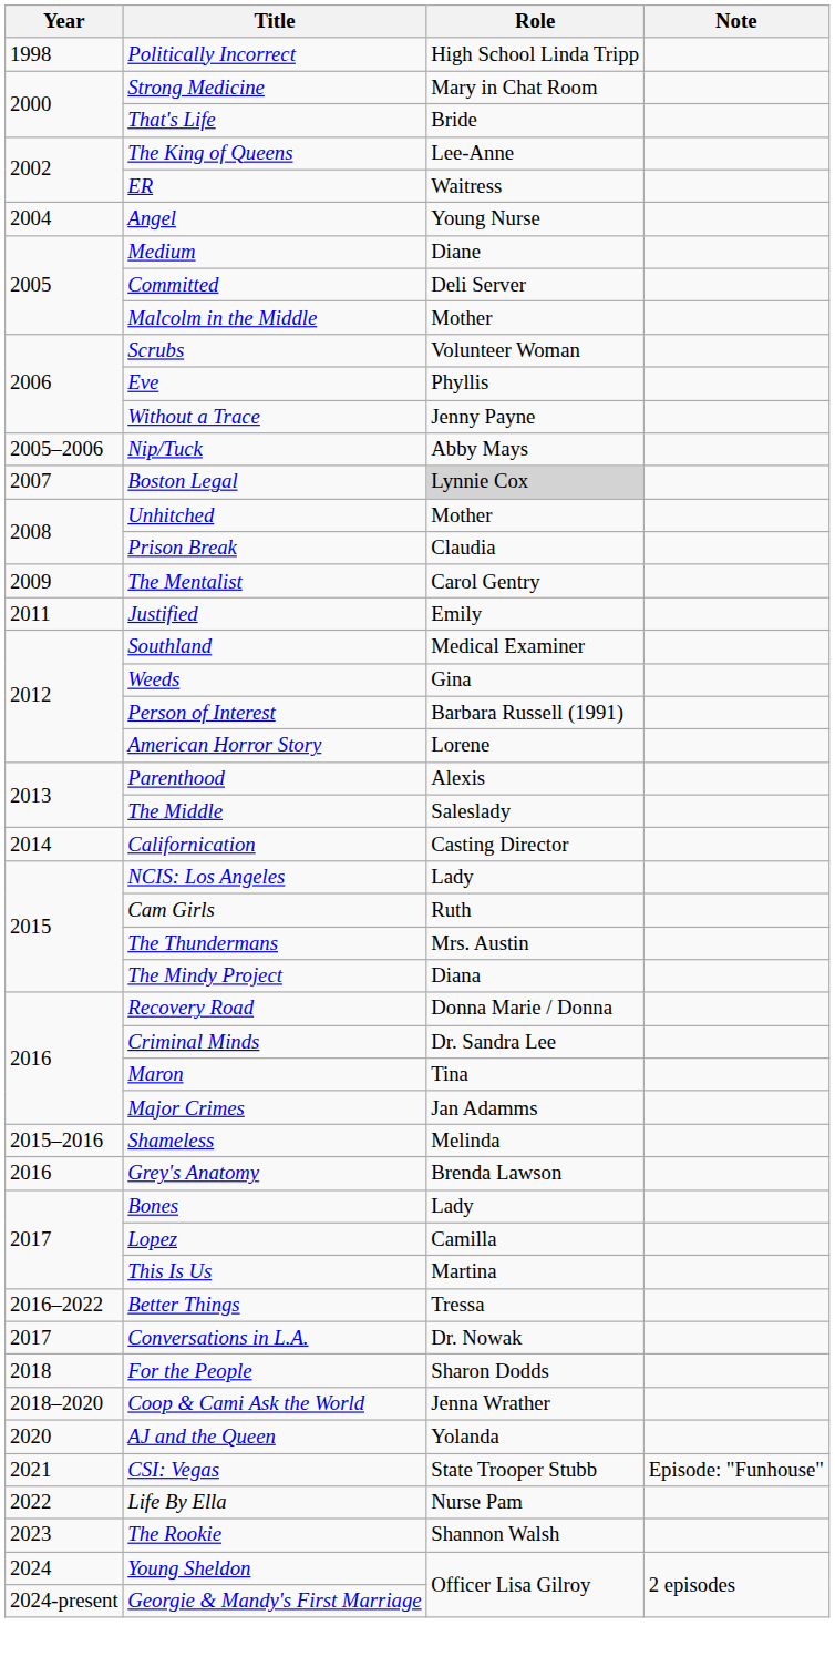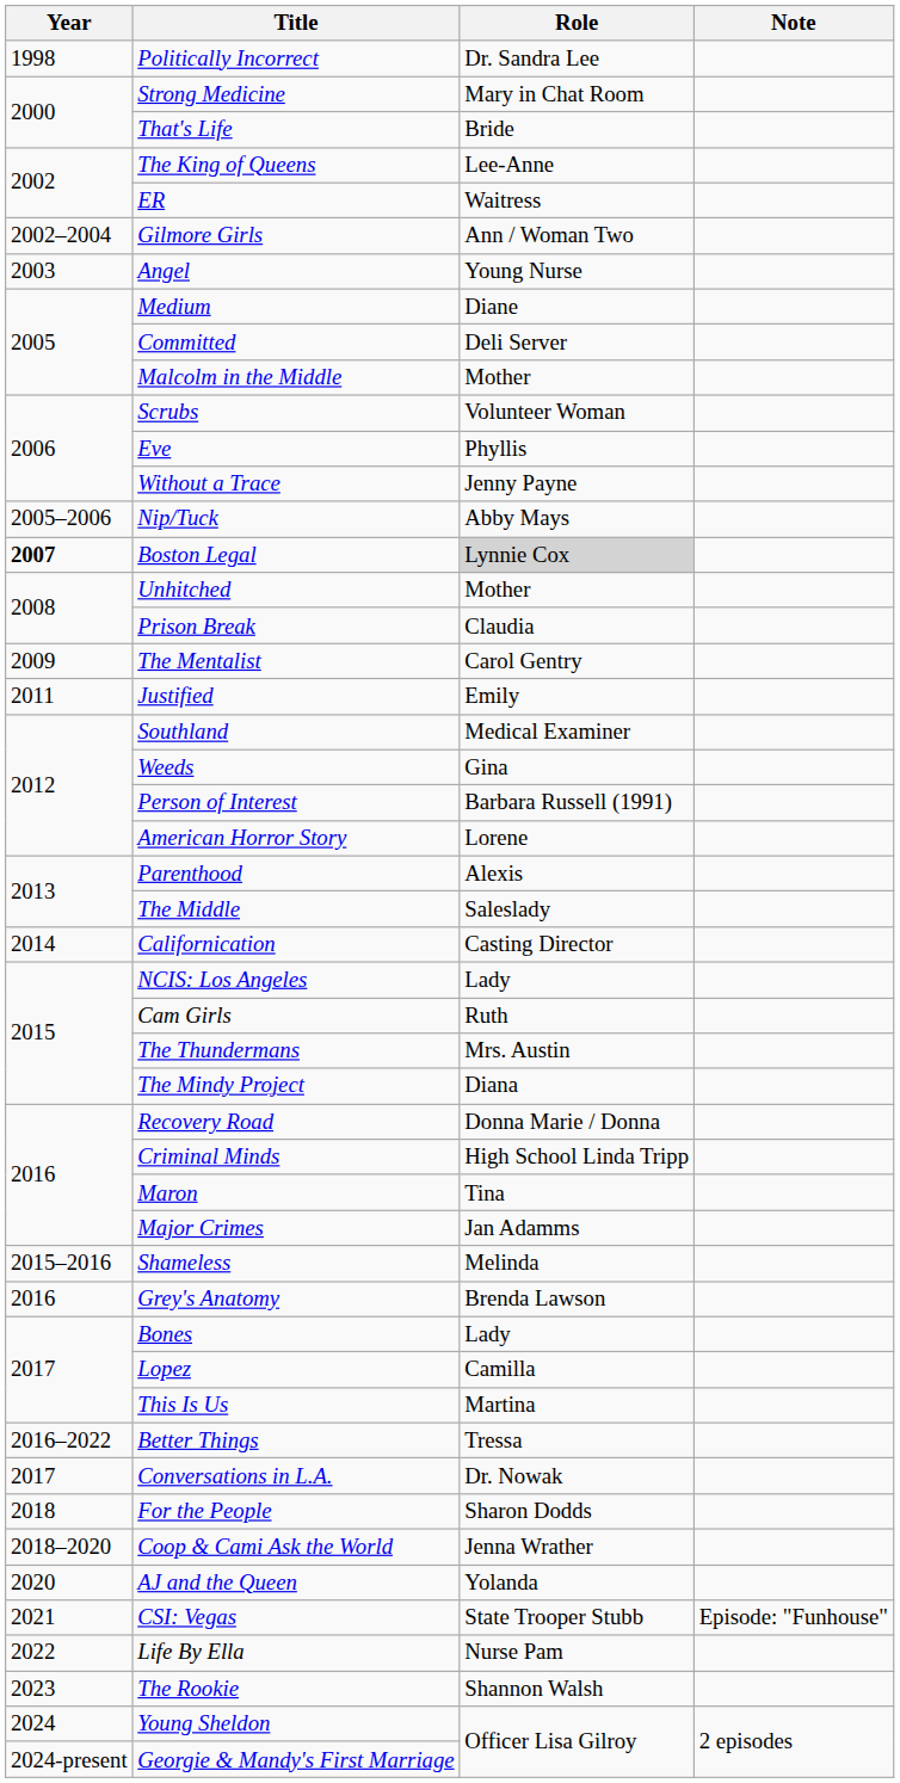Politically Incorrect | Role: High School Linda Tripp -> Dr. Sandra Lee
+ row: 2002–2004 | Gilmore Girls | Ann / Woman Two
Angel | Year: 2004 -> 2003
Boston Legal | Year: normal -> bold
Criminal Minds | Role: Dr. Sandra Lee -> High School Linda Tripp
